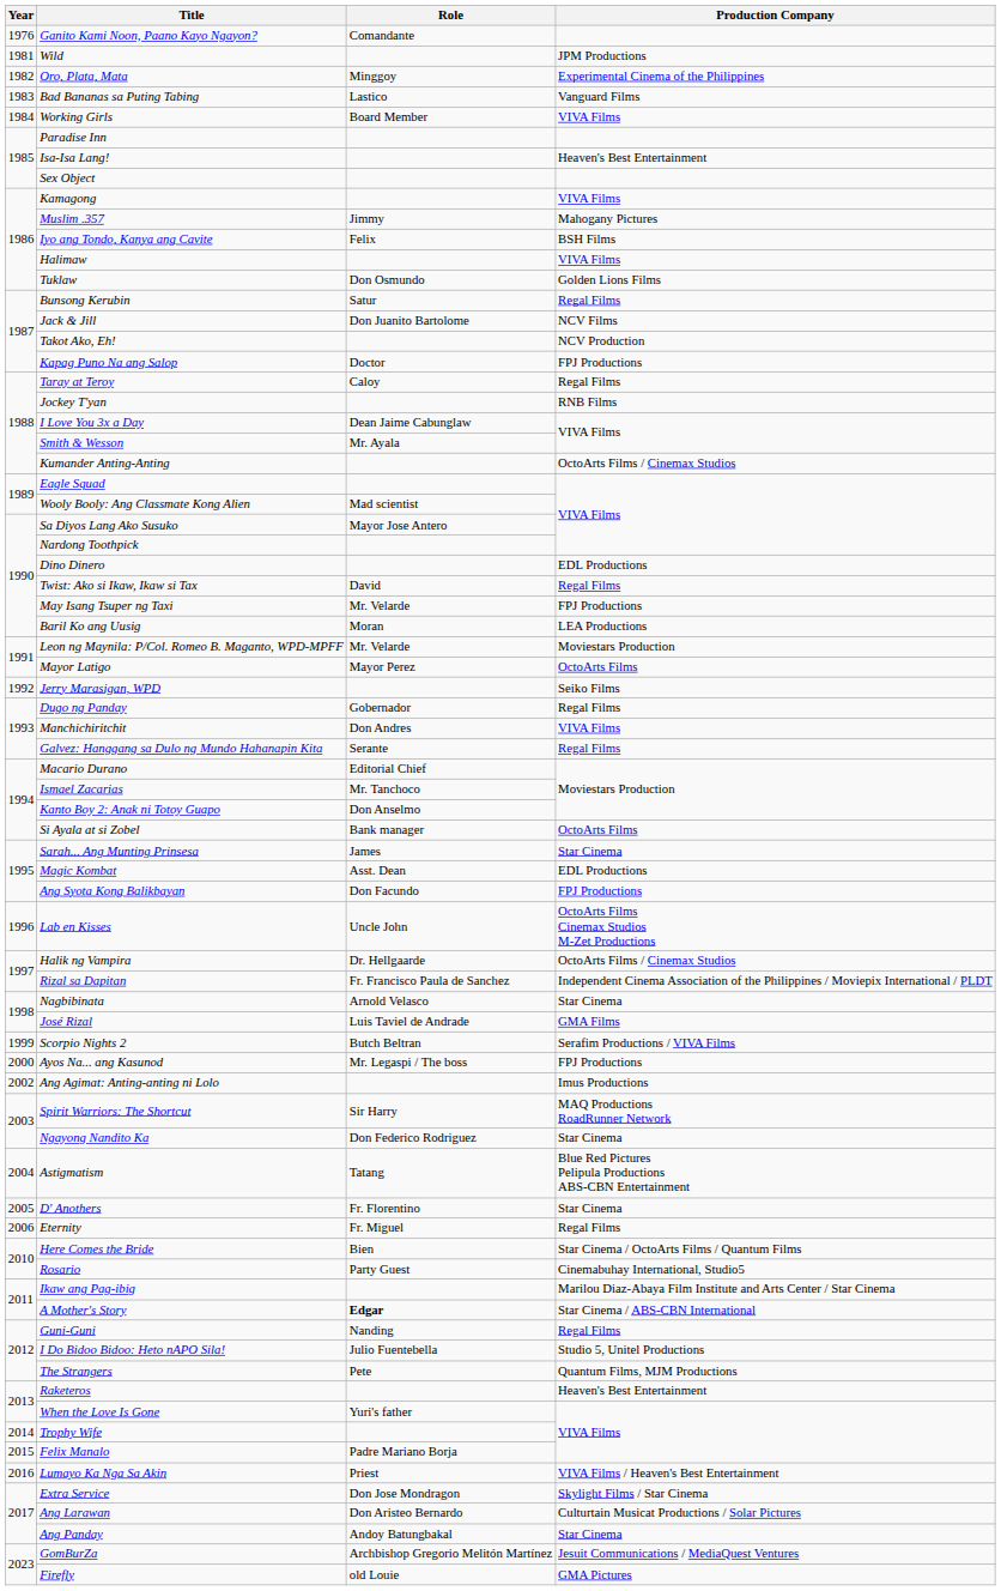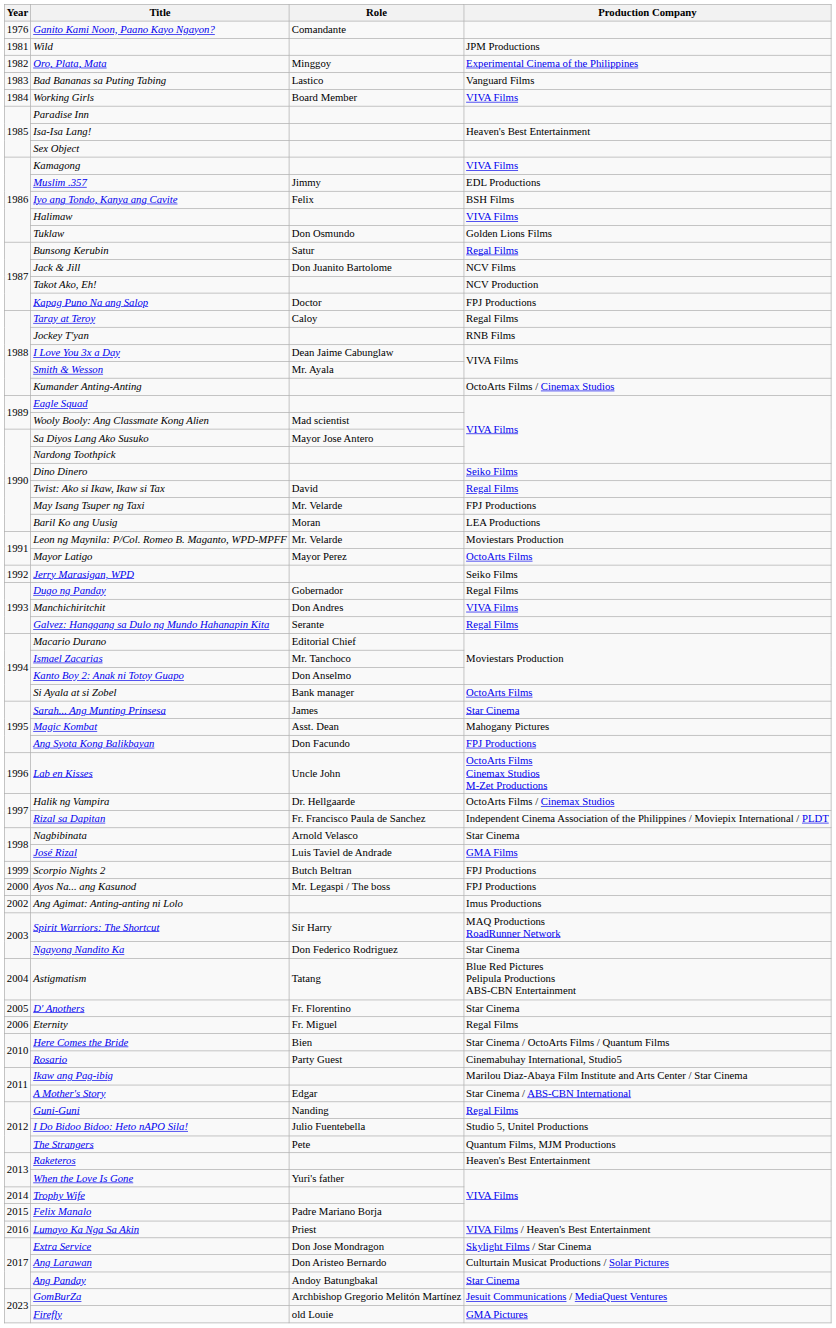Muslim .357 | Production Company: Mahogany Pictures -> EDL Productions
Dino Dinero | Production Company: EDL Productions -> Seiko Films
Magic Kombat | Production Company: EDL Productions -> Mahogany Pictures
Scorpio Nights 2 | Production Company: Serafim Productions / VIVA Films -> FPJ Productions
A Mother's Story | Role: bold -> normal
